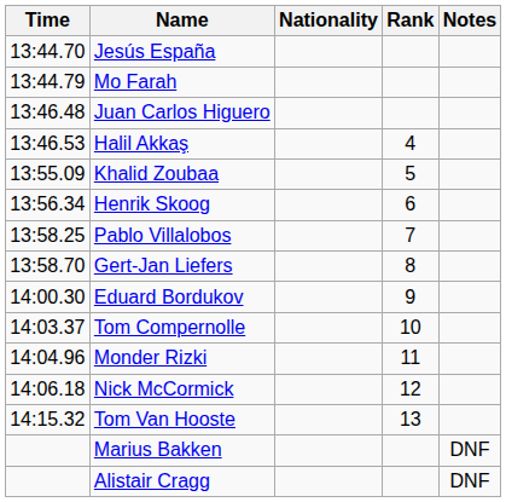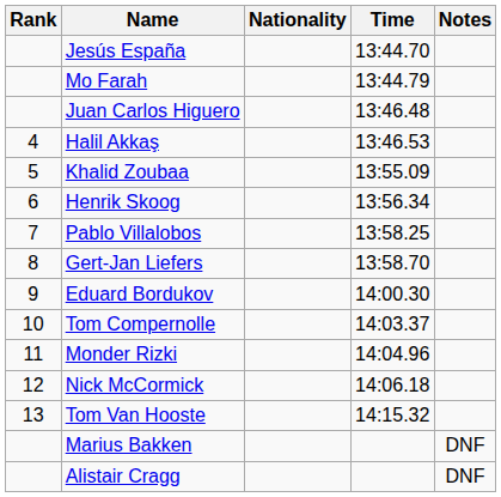columns swapped: Rank <-> Time
